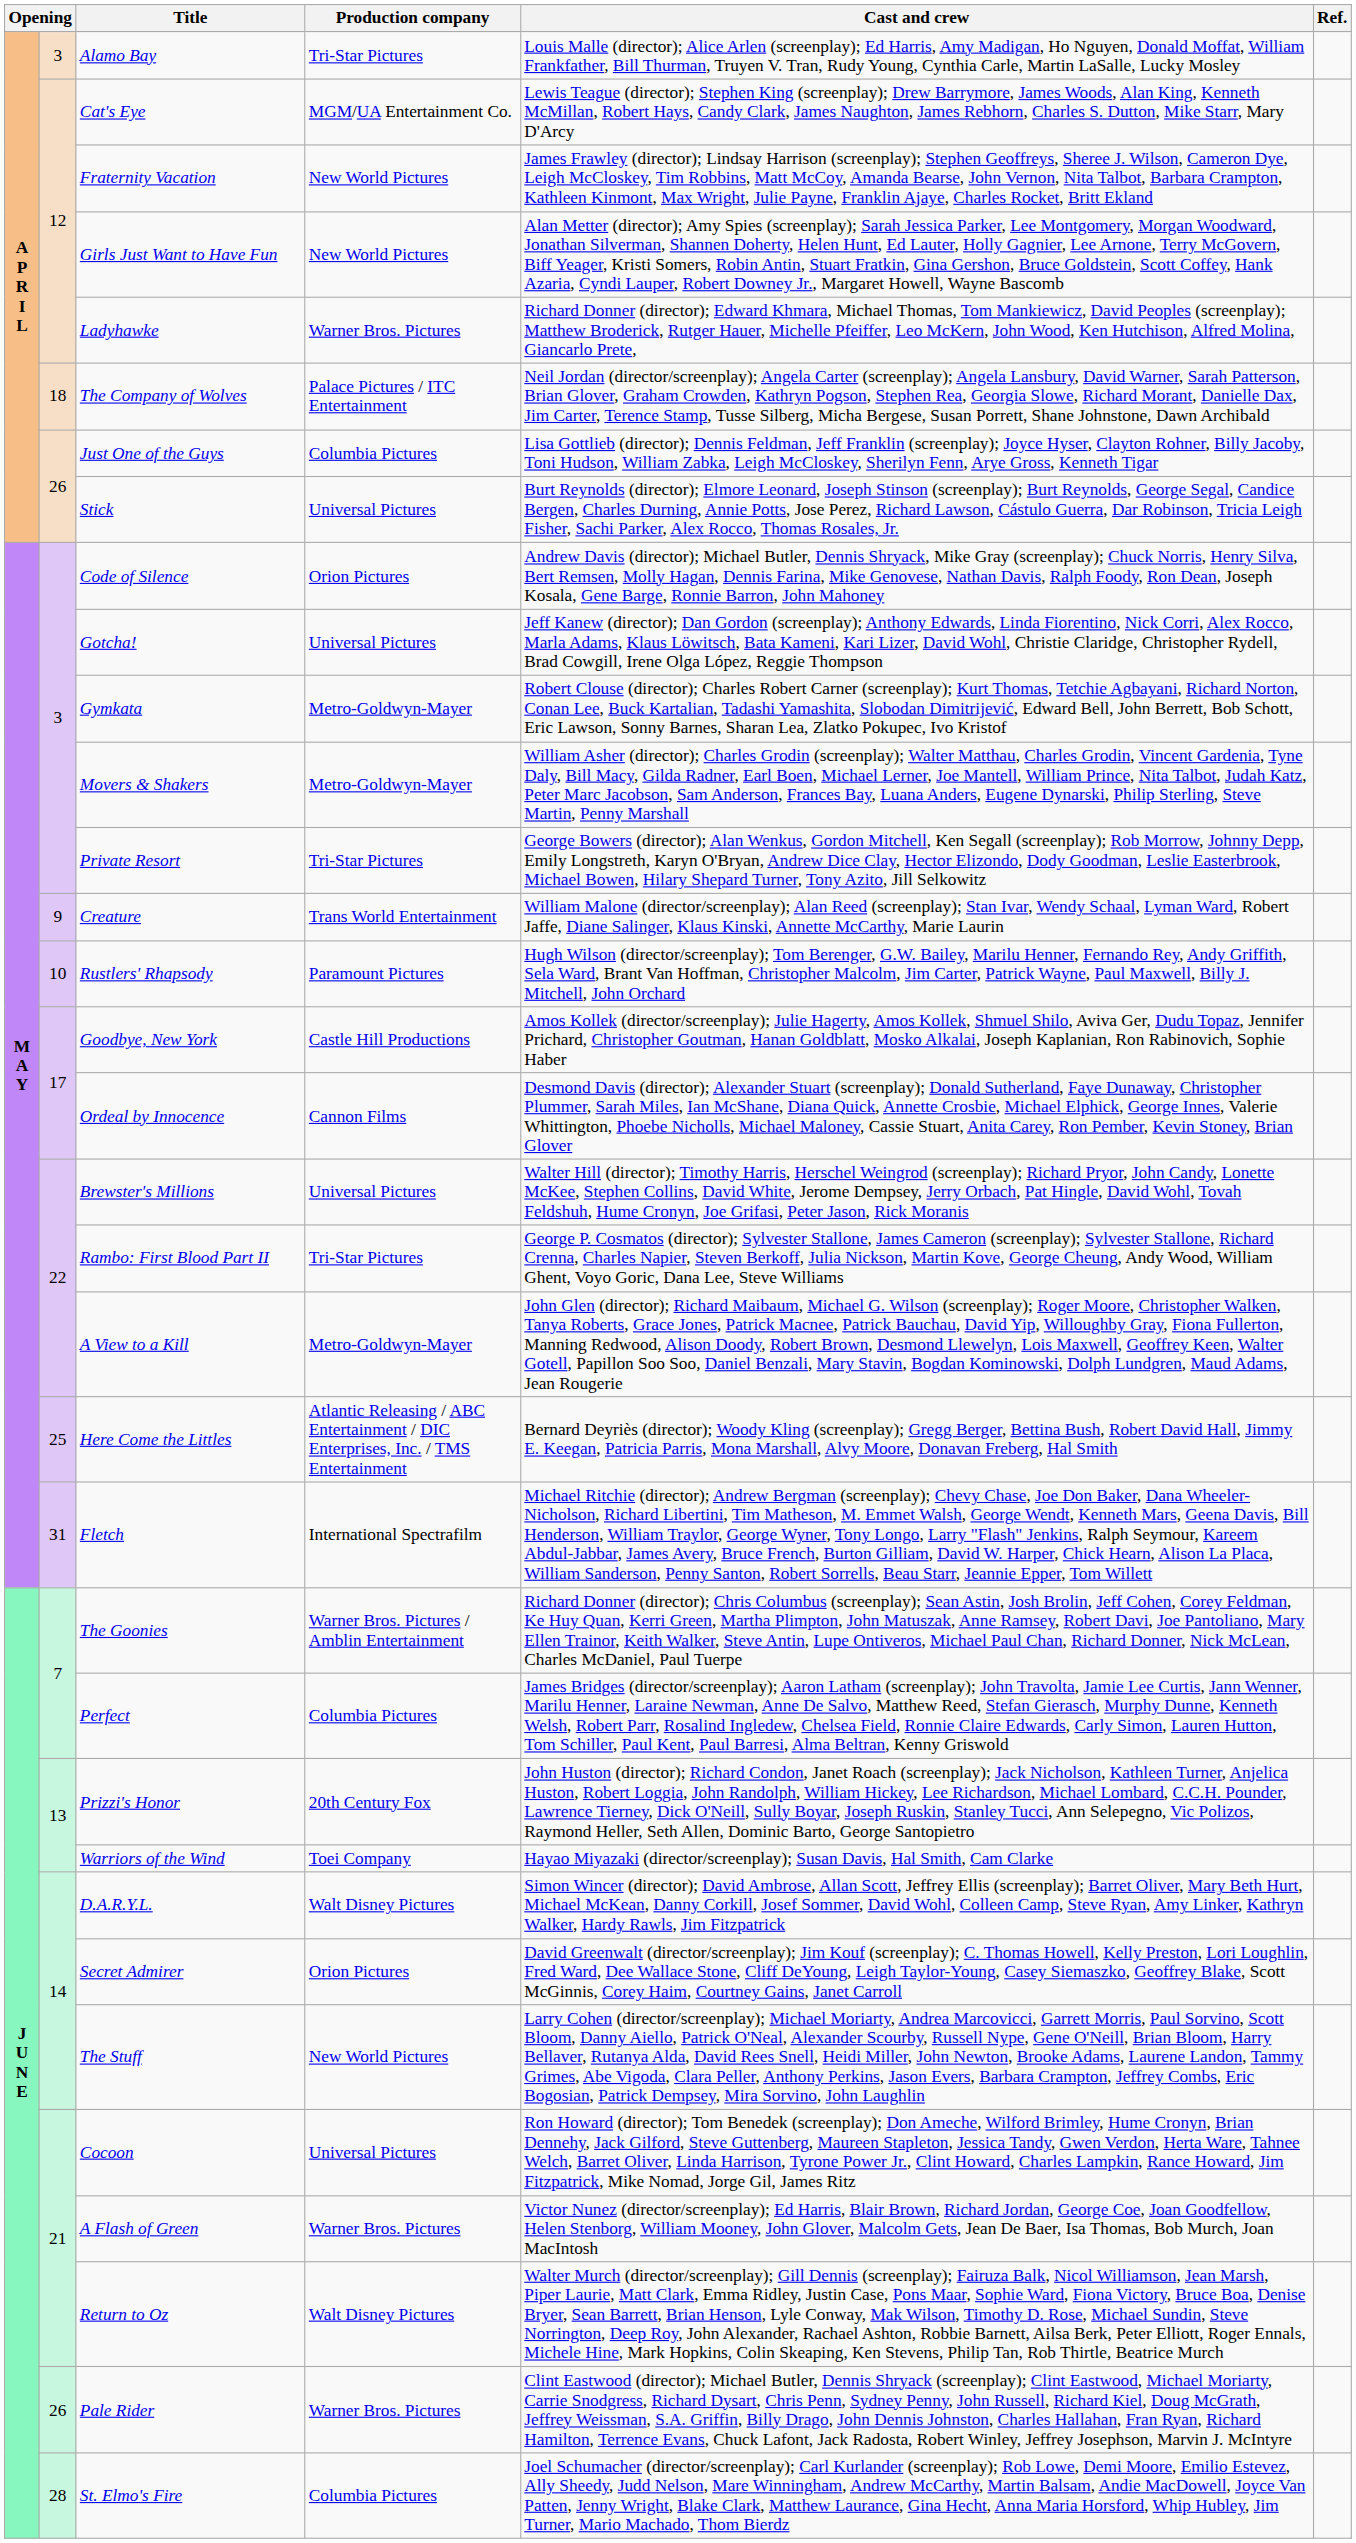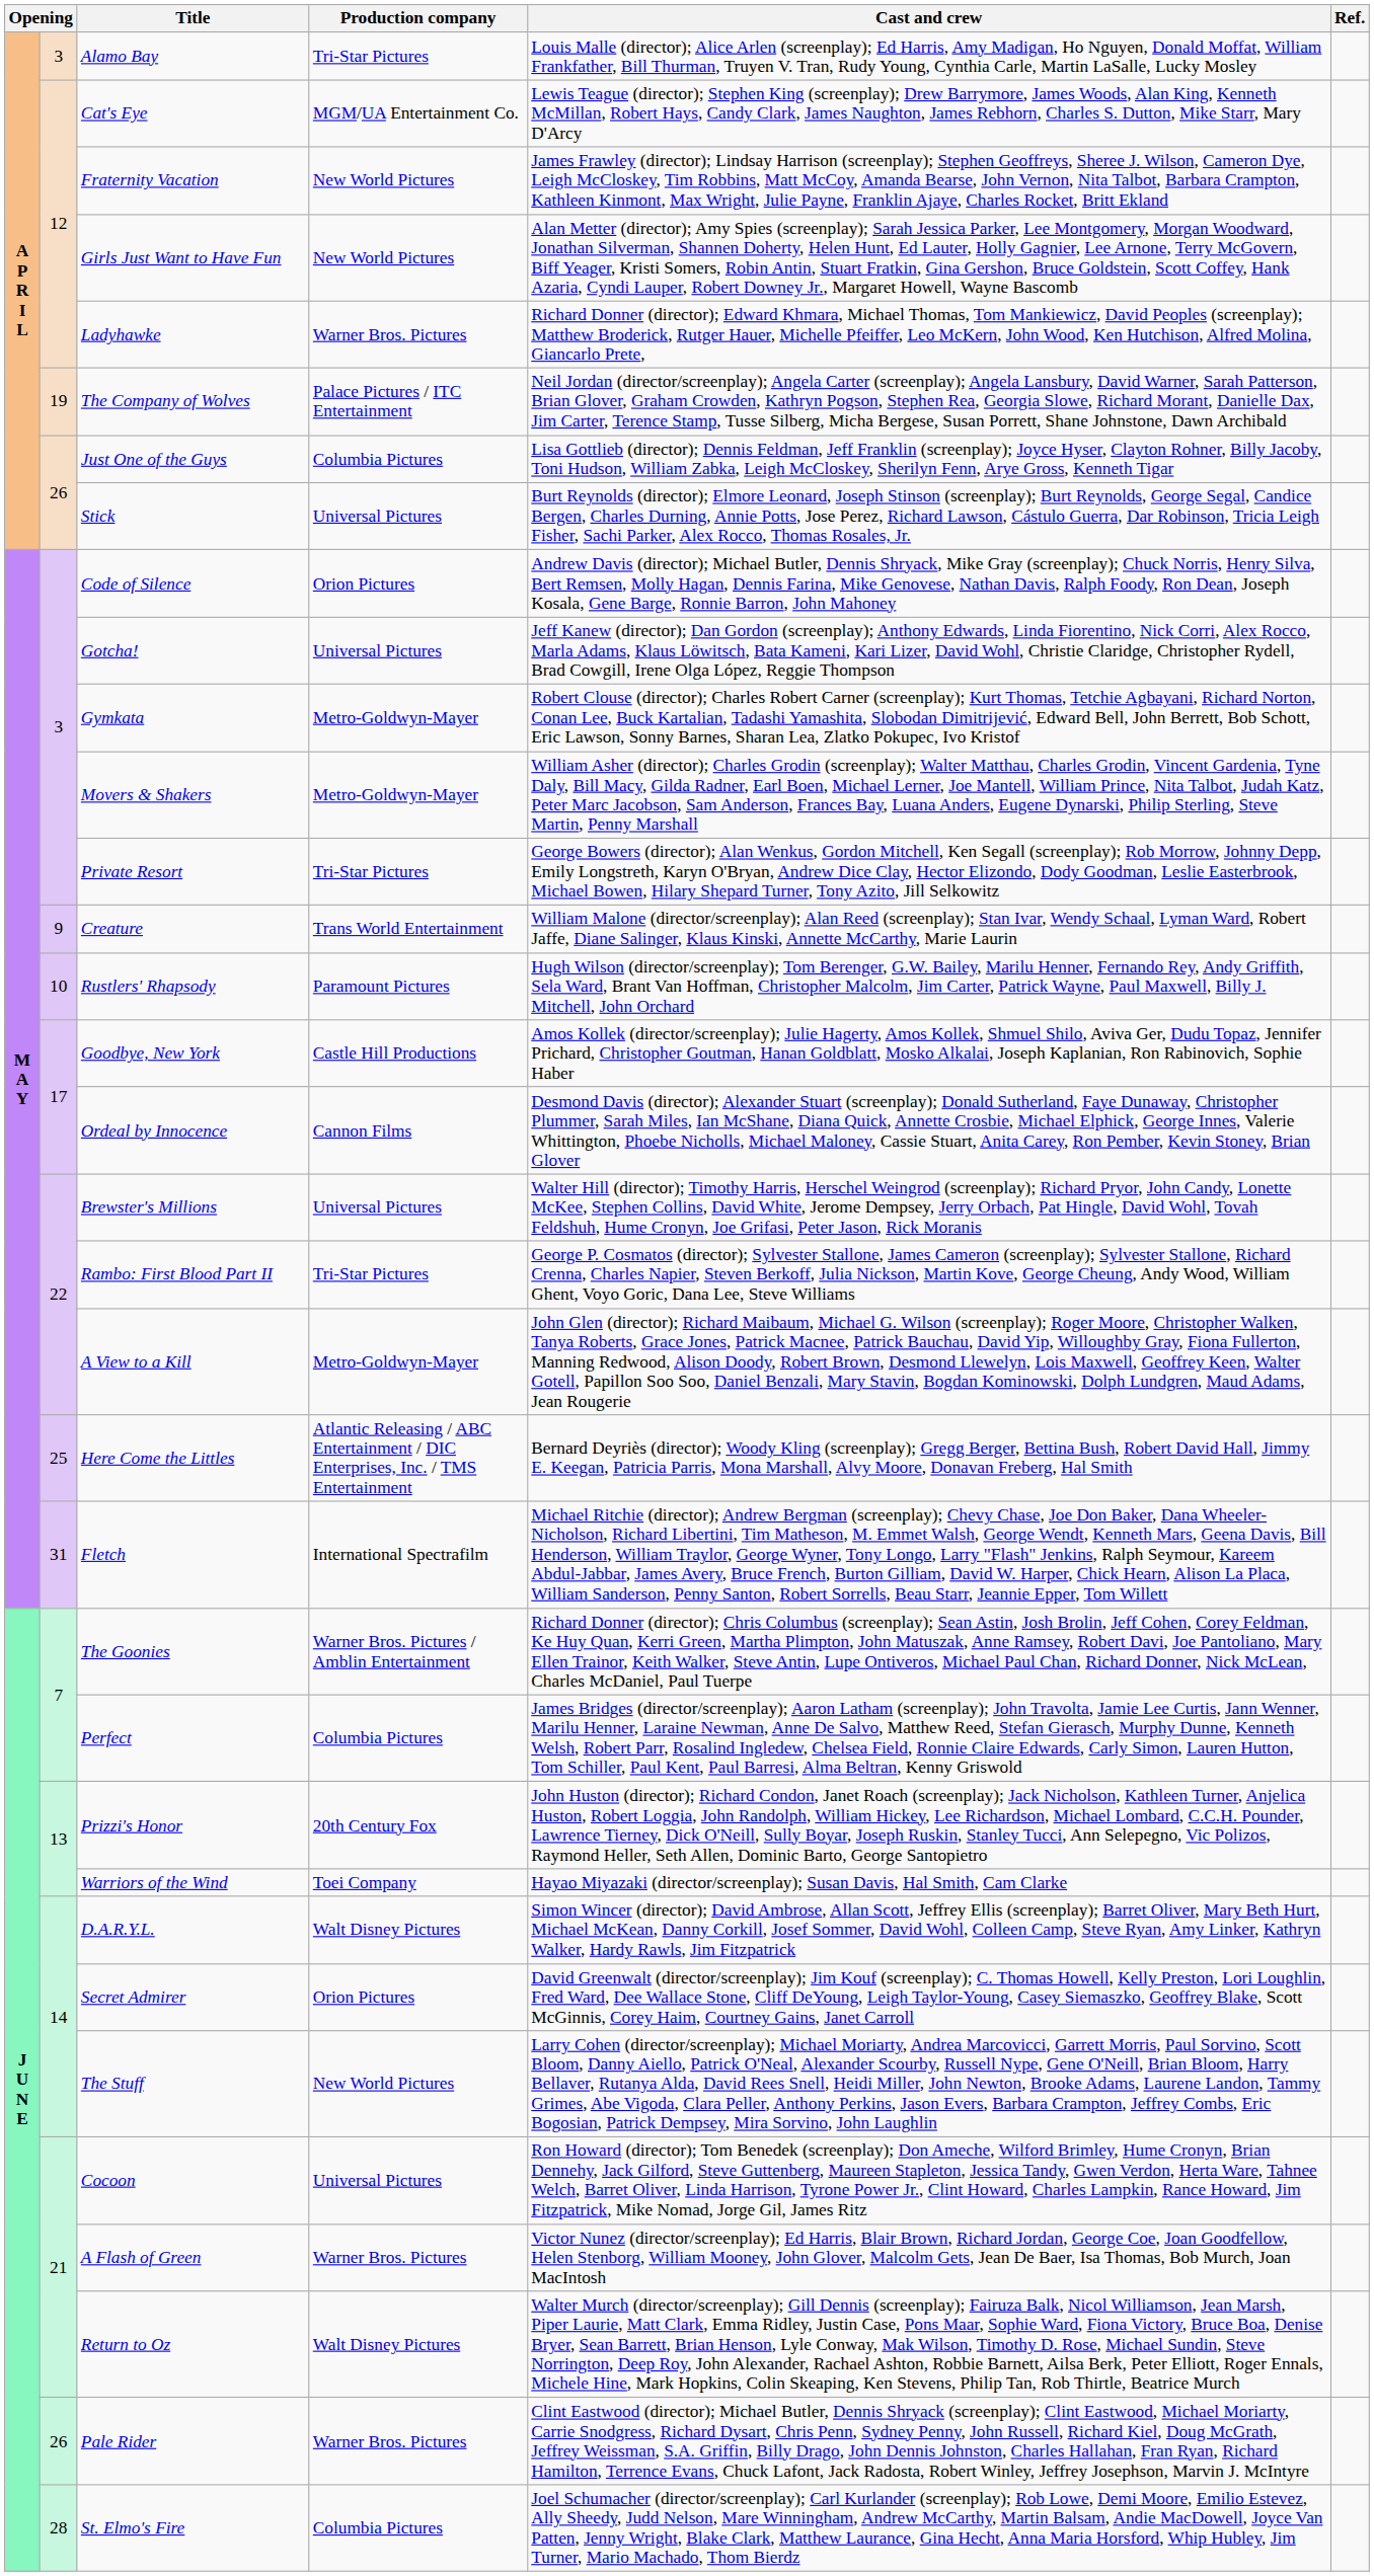The Company of Wolves | column 2: 18 -> 19
